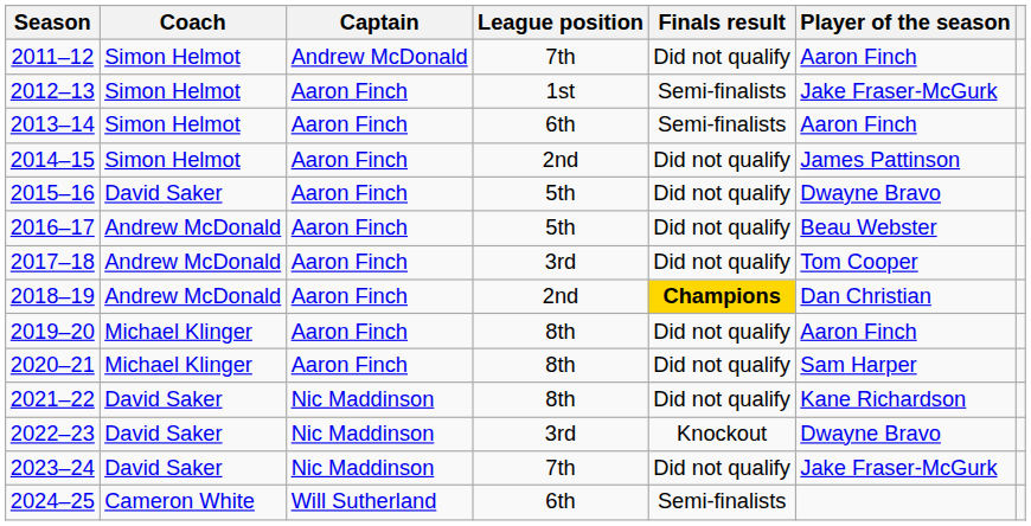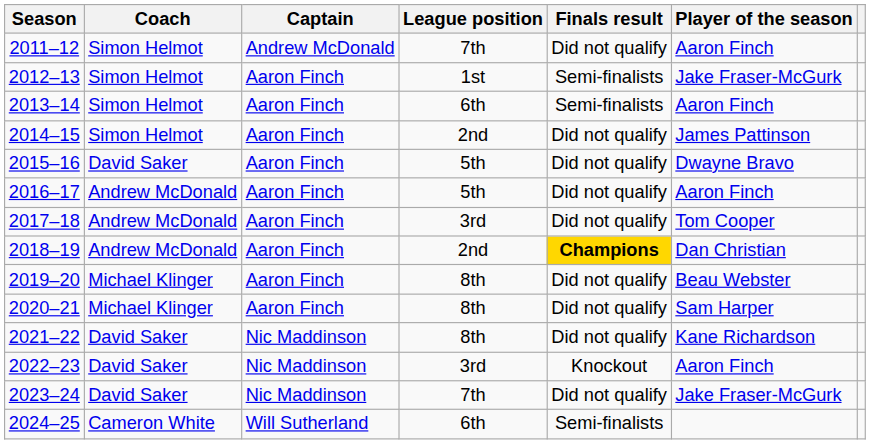2016–17 | Player of the season: Beau Webster -> Aaron Finch
2019–20 | Player of the season: Aaron Finch -> Beau Webster
2022–23 | Player of the season: Dwayne Bravo -> Aaron Finch
